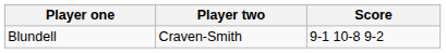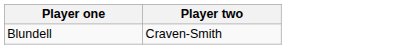- column: Score | 9-1 10-8 9-2
